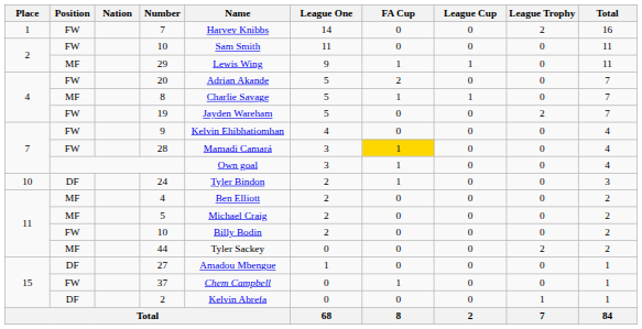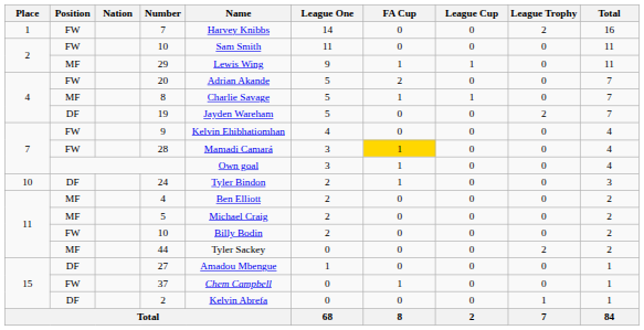19 | Position: FW -> DF
